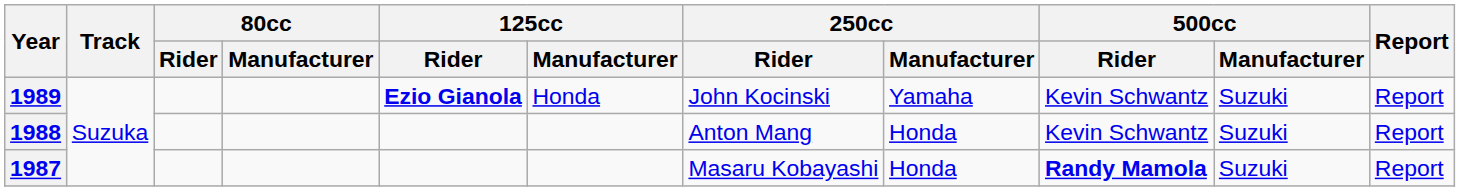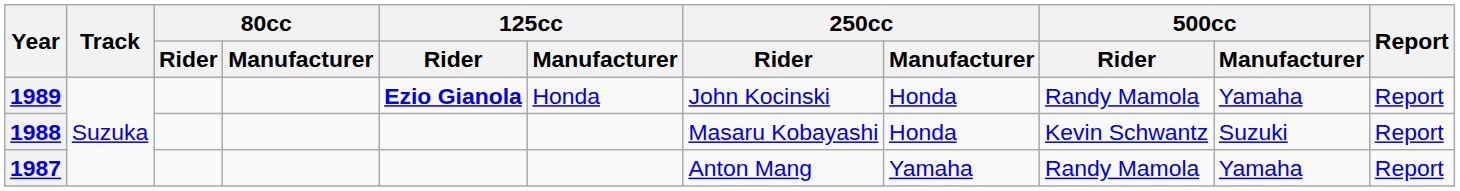1989 | 250cc / Manufacturer: Yamaha -> Honda
1989 | 500cc / Rider: Kevin Schwantz -> Randy Mamola
1989 | 500cc / Manufacturer: Suzuki -> Yamaha
1988 | 250cc / Rider: Anton Mang -> Masaru Kobayashi
1987 | 250cc / Rider: Masaru Kobayashi -> Anton Mang
1987 | 250cc / Manufacturer: Honda -> Yamaha
1987 | 500cc / Rider: bold -> normal
1987 | 500cc / Manufacturer: Suzuki -> Yamaha
